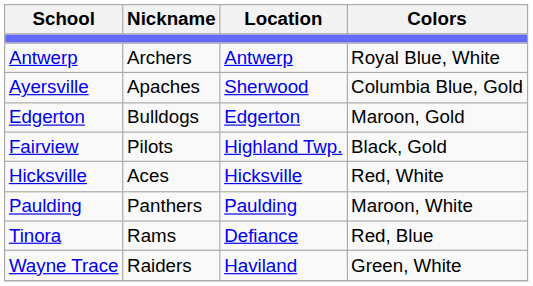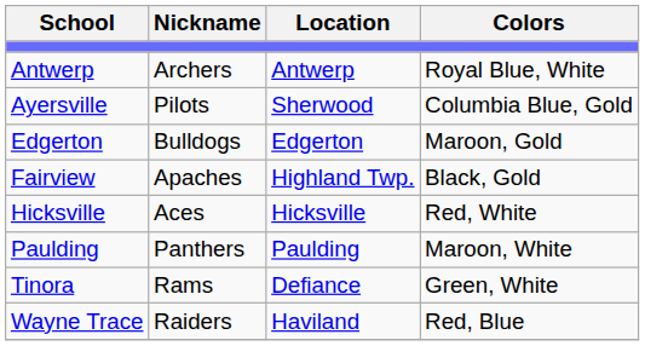Ayersville | Nickname: Apaches -> Pilots
Fairview | Nickname: Pilots -> Apaches
Tinora | Colors: Red, Blue -> Green, White
Wayne Trace | Colors: Green, White -> Red, Blue
